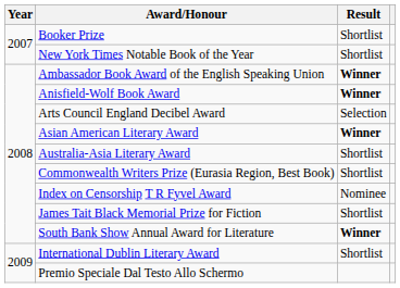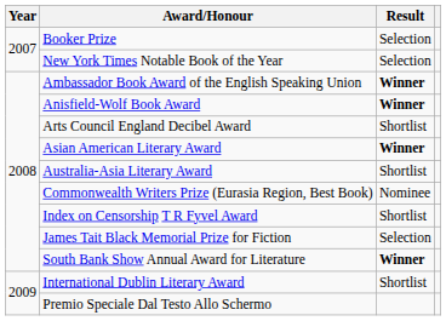Booker Prize | Result: Shortlist -> Selection
New York Times Notable Book of the Year | Result: Shortlist -> Selection
Arts Council England Decibel Award | Result: Selection -> Shortlist
Commonwealth Writers Prize (Eurasia Region, Best Book) | Result: Shortlist -> Nominee
Index on Censorship T R Fyvel Award | Result: Nominee -> Shortlist
James Tait Black Memorial Prize for Fiction | Result: Shortlist -> Selection
